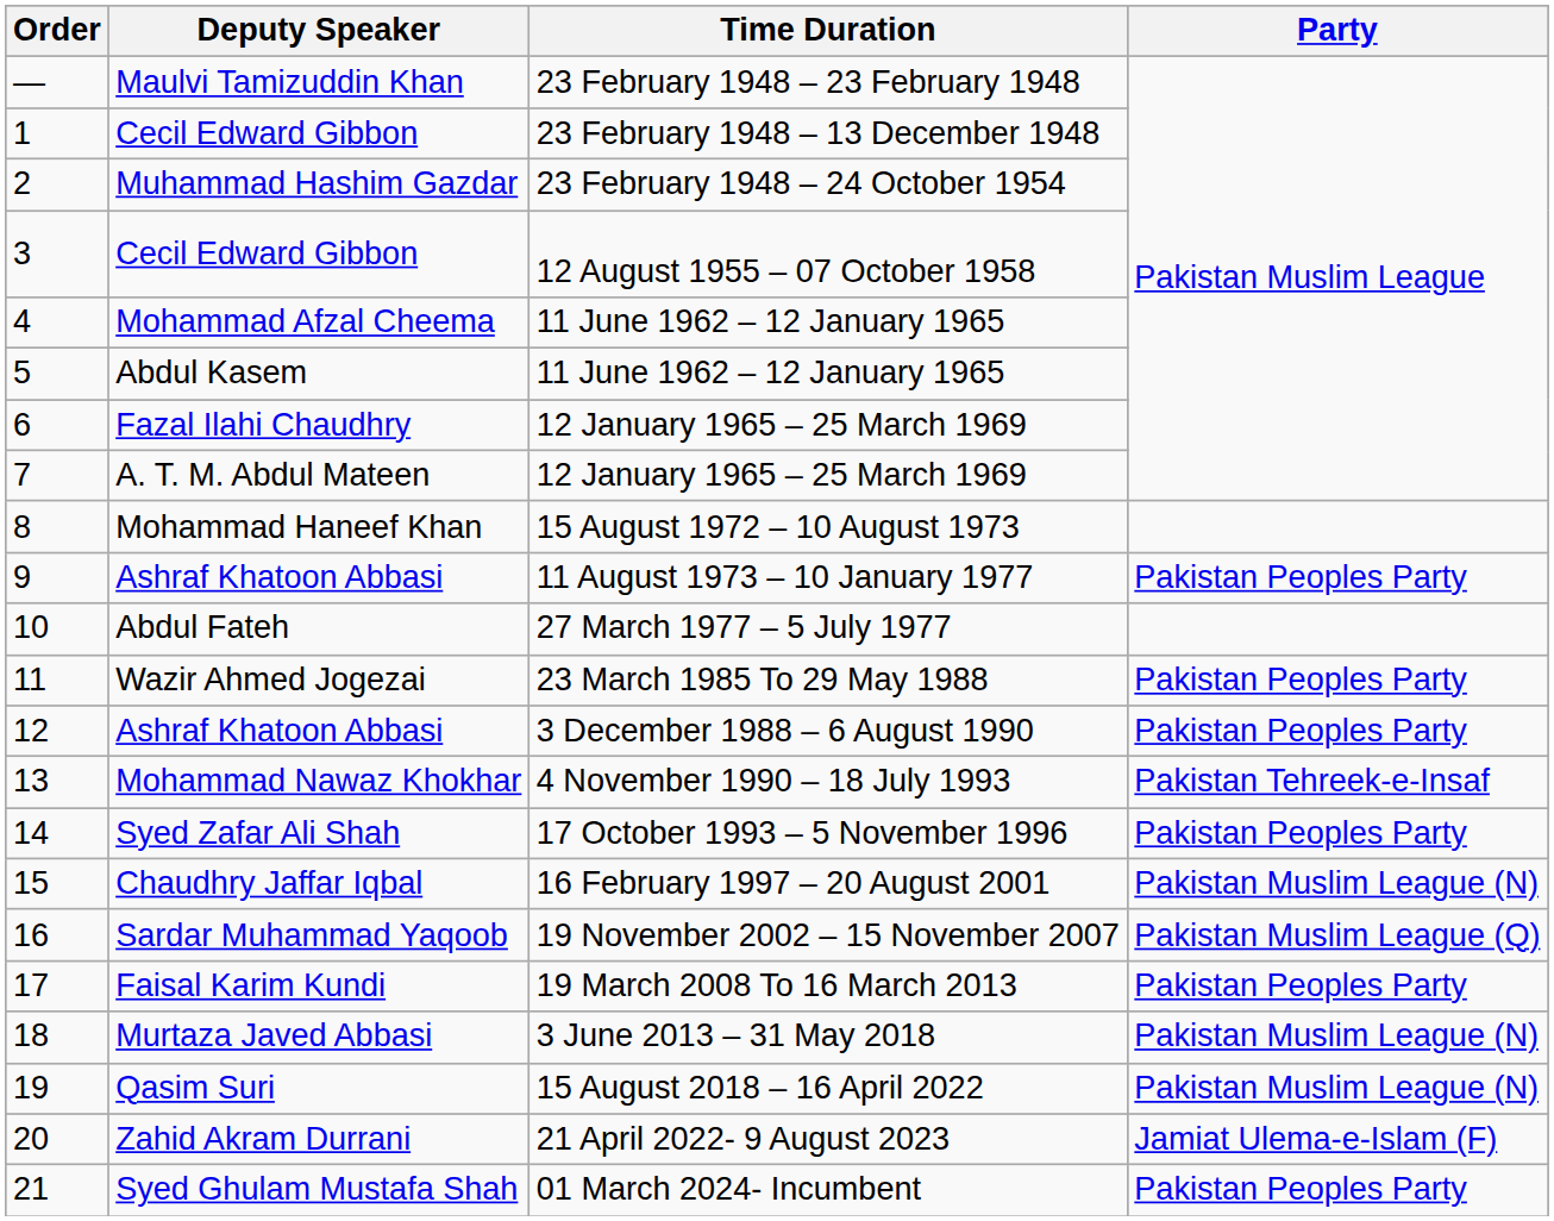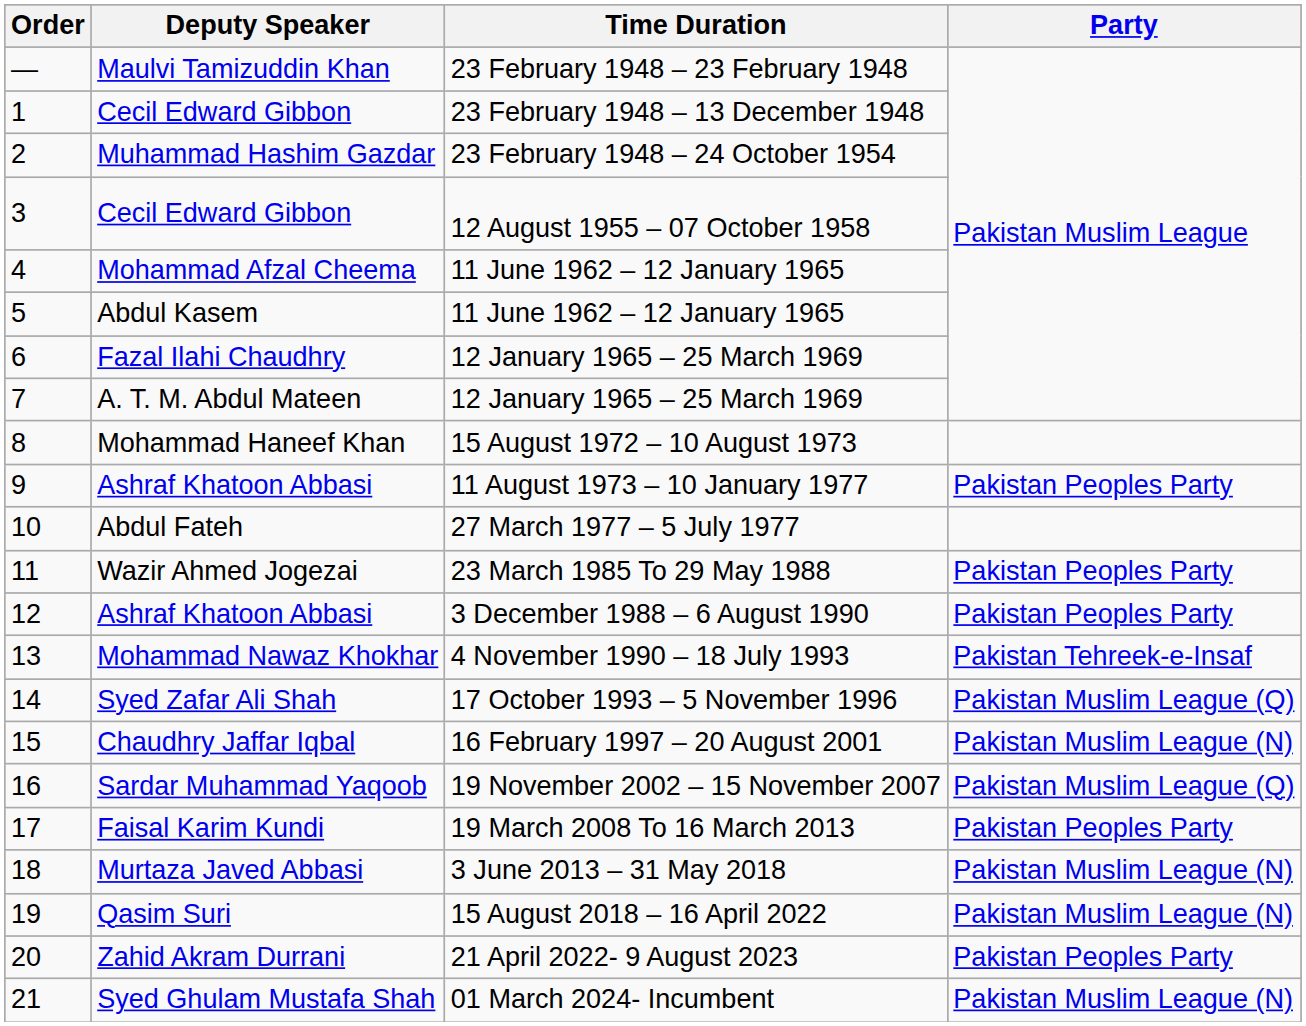Syed Zafar Ali Shah | Party: Pakistan Peoples Party -> Pakistan Muslim League (Q)
Zahid Akram Durrani | Party: Jamiat Ulema-e-Islam (F) -> Pakistan Peoples Party
Syed Ghulam Mustafa Shah | Party: Pakistan Peoples Party -> Pakistan Muslim League (N)
